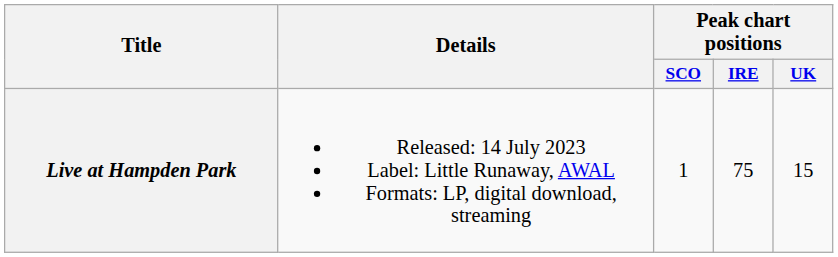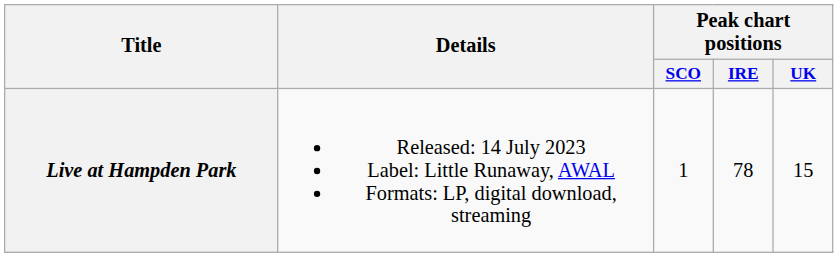Live at Hampden Park | Peak chart positions / IRE: 75 -> 78
